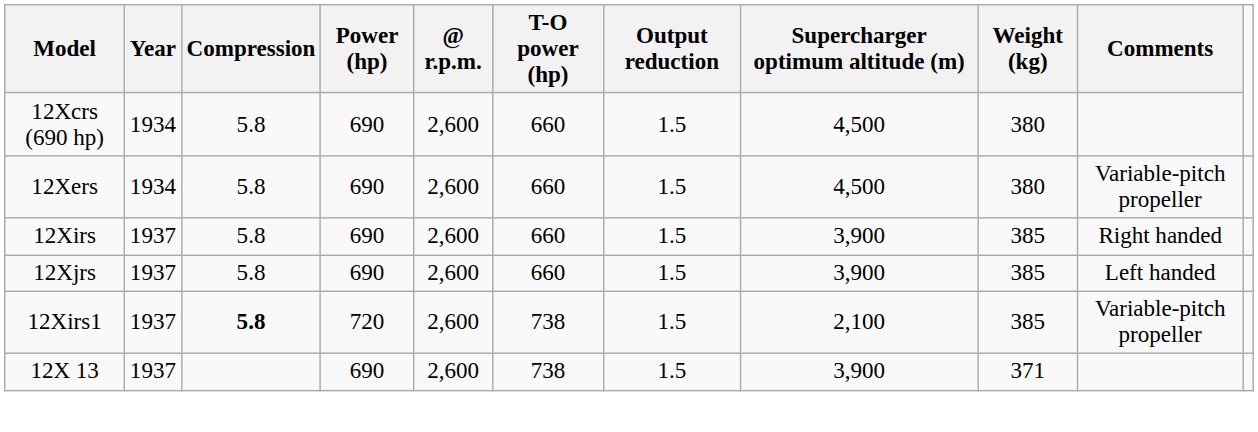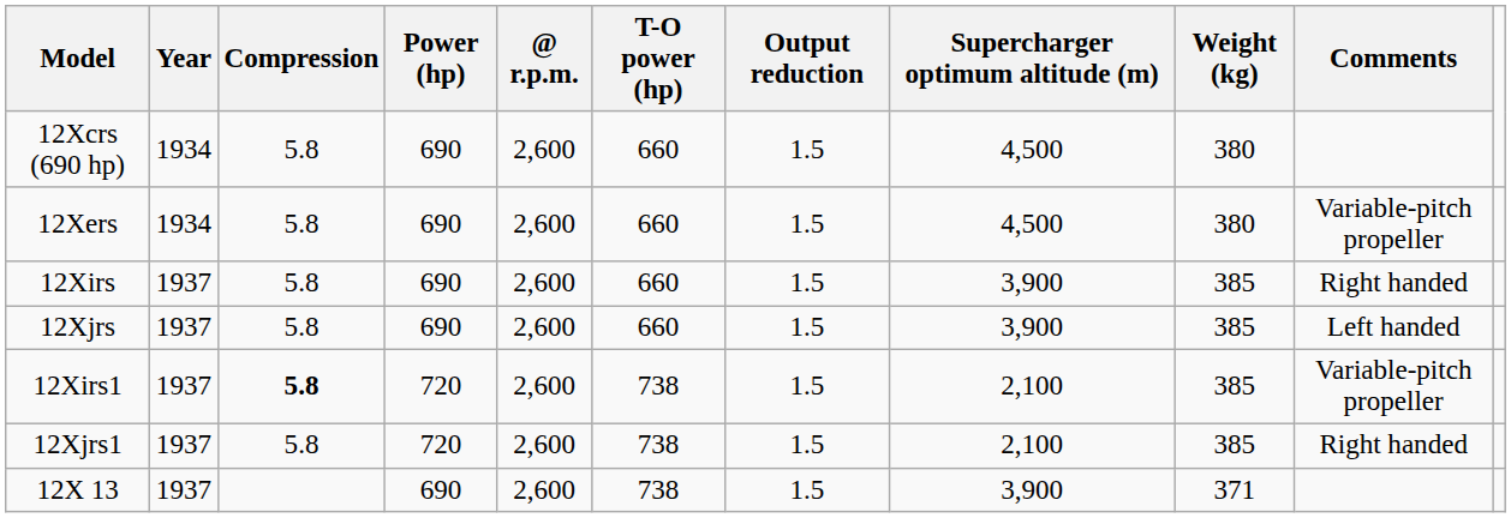+ row: 12Xjrs1 | 1937 | 5.8 | 720 | 2,600 | 738 | 1.5 | 2,100 | 385 | Right handed
